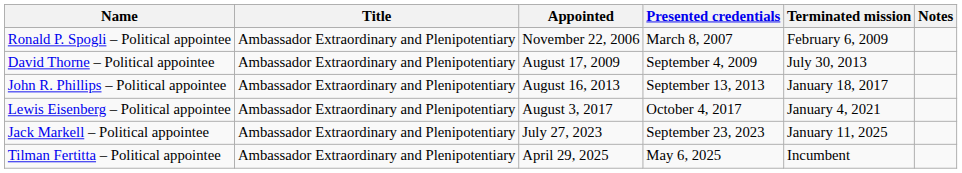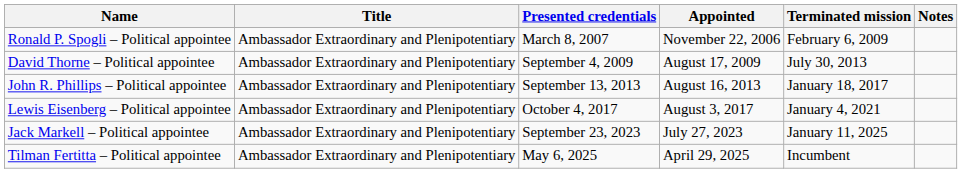columns swapped: Appointed <-> Presented credentials
